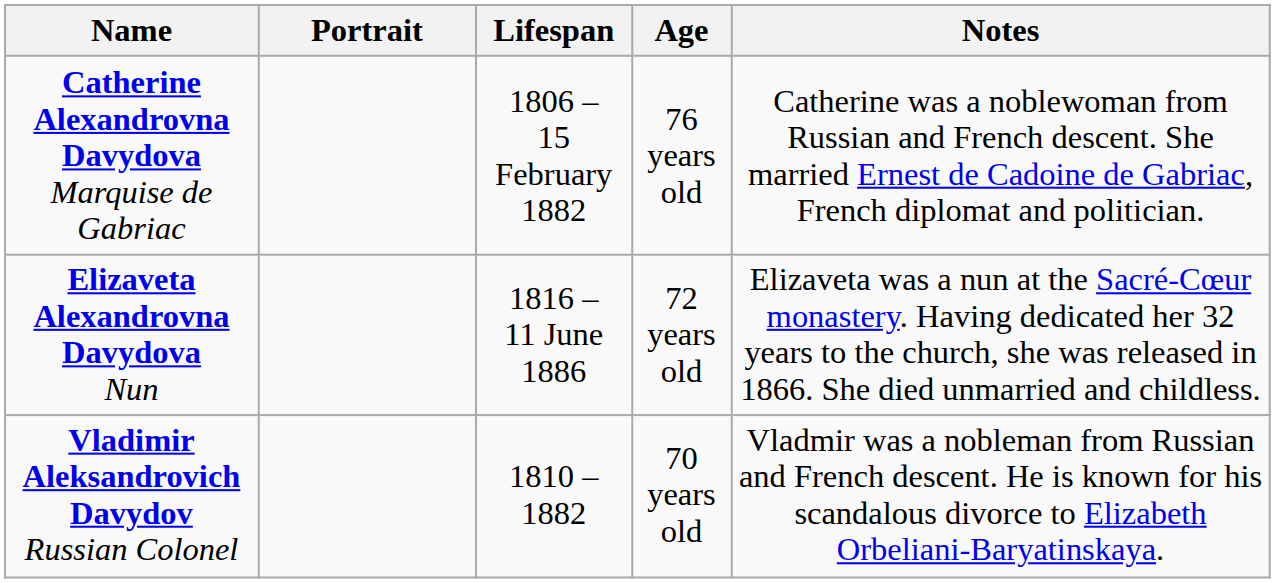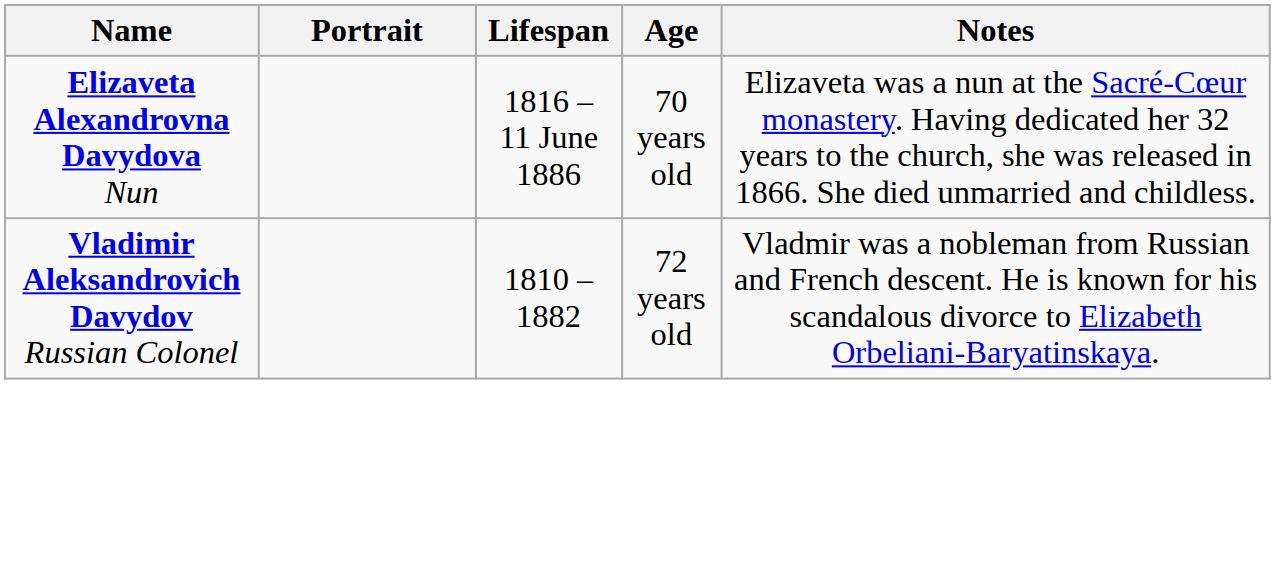- row: Catherine Alexandrovna Davydova Marquise de Gabriac | 1806 – 15 February 1882 | 76 years old | Catherine was a noblewoman from Russian and French descent. She married Ernest de Cadoine de Gabriac, French diplomat and politician.
Elizaveta Alexandrovna Davydova Nun | Age: 72 years old -> 70 years old
Vladimir Aleksandrovich Davydov Russian Colonel | Age: 70 years old -> 72 years old
